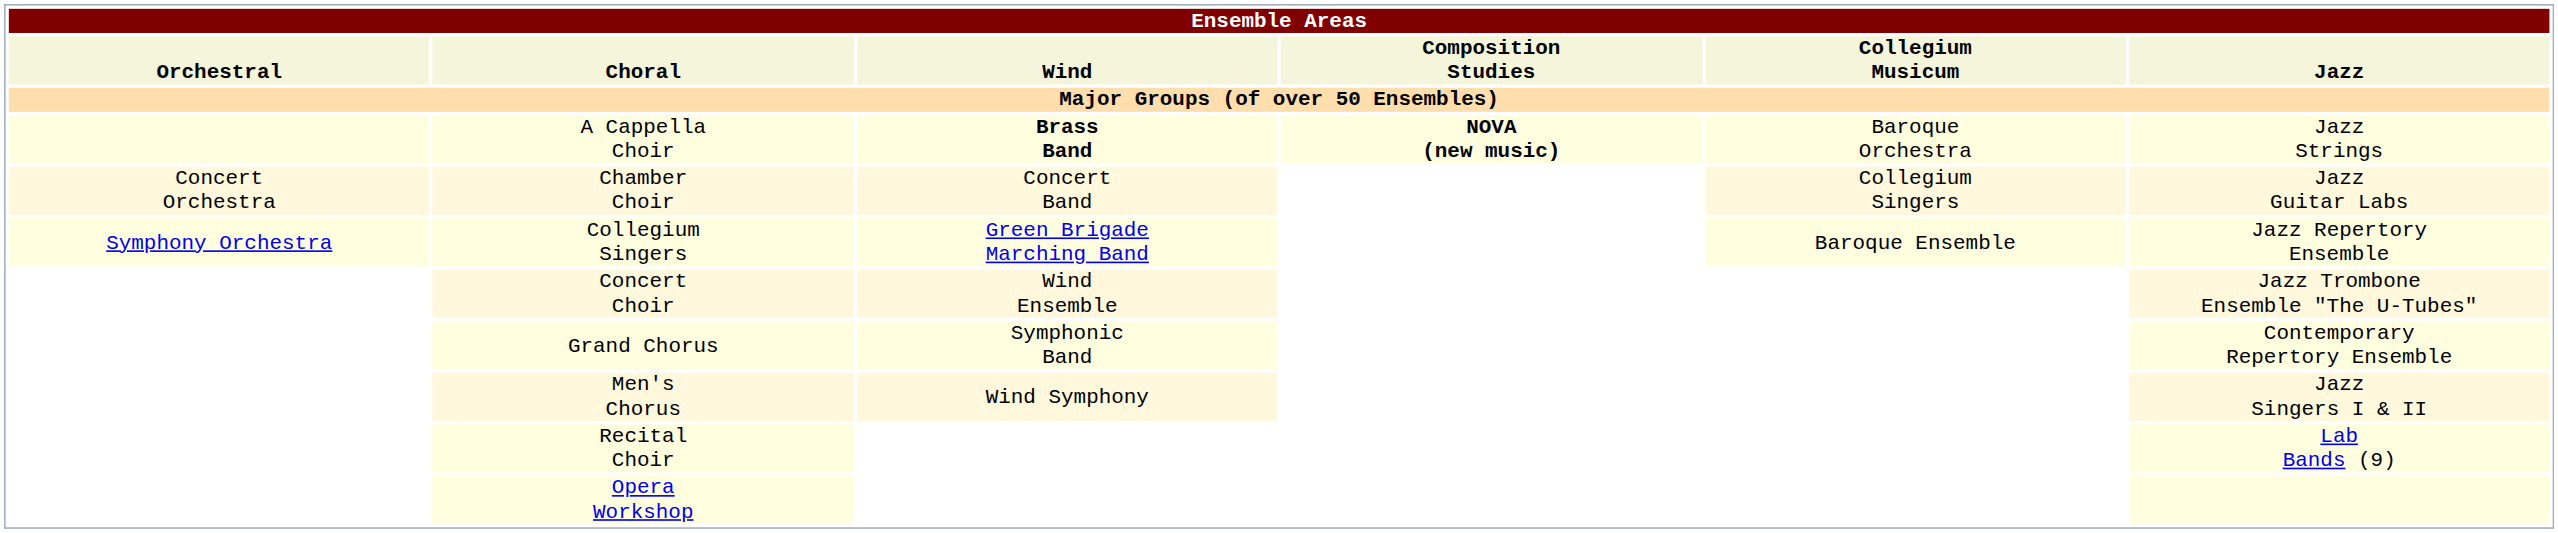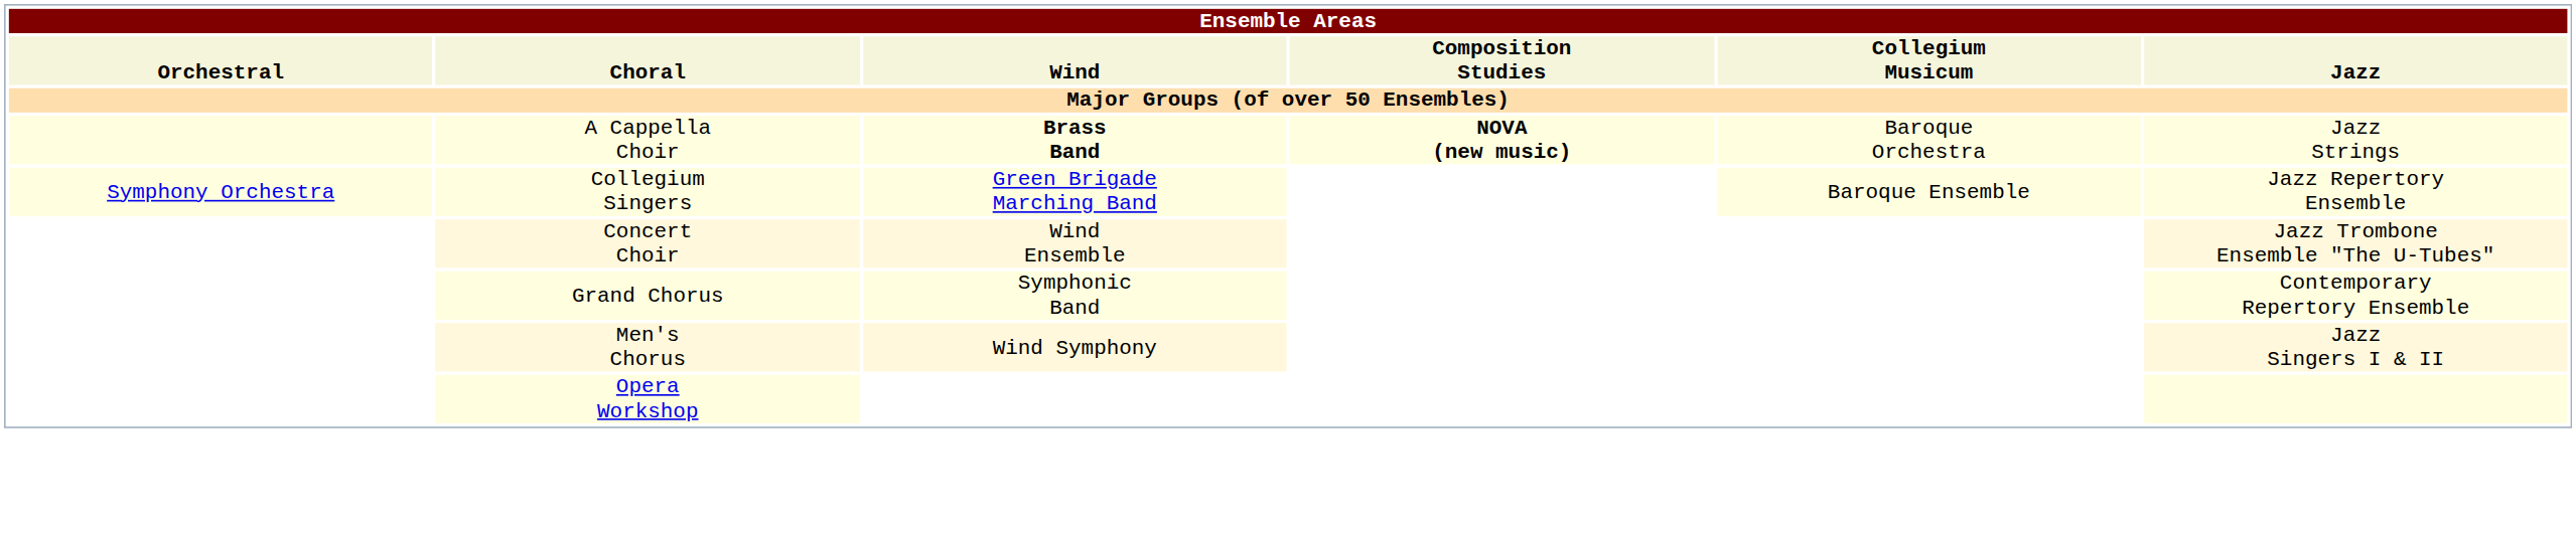- row: Concert Orchestra | Chamber Choir | Concert Band | Collegium Singers | Jazz Guitar Labs
- row: Recital Choir | Lab Bands (9)
